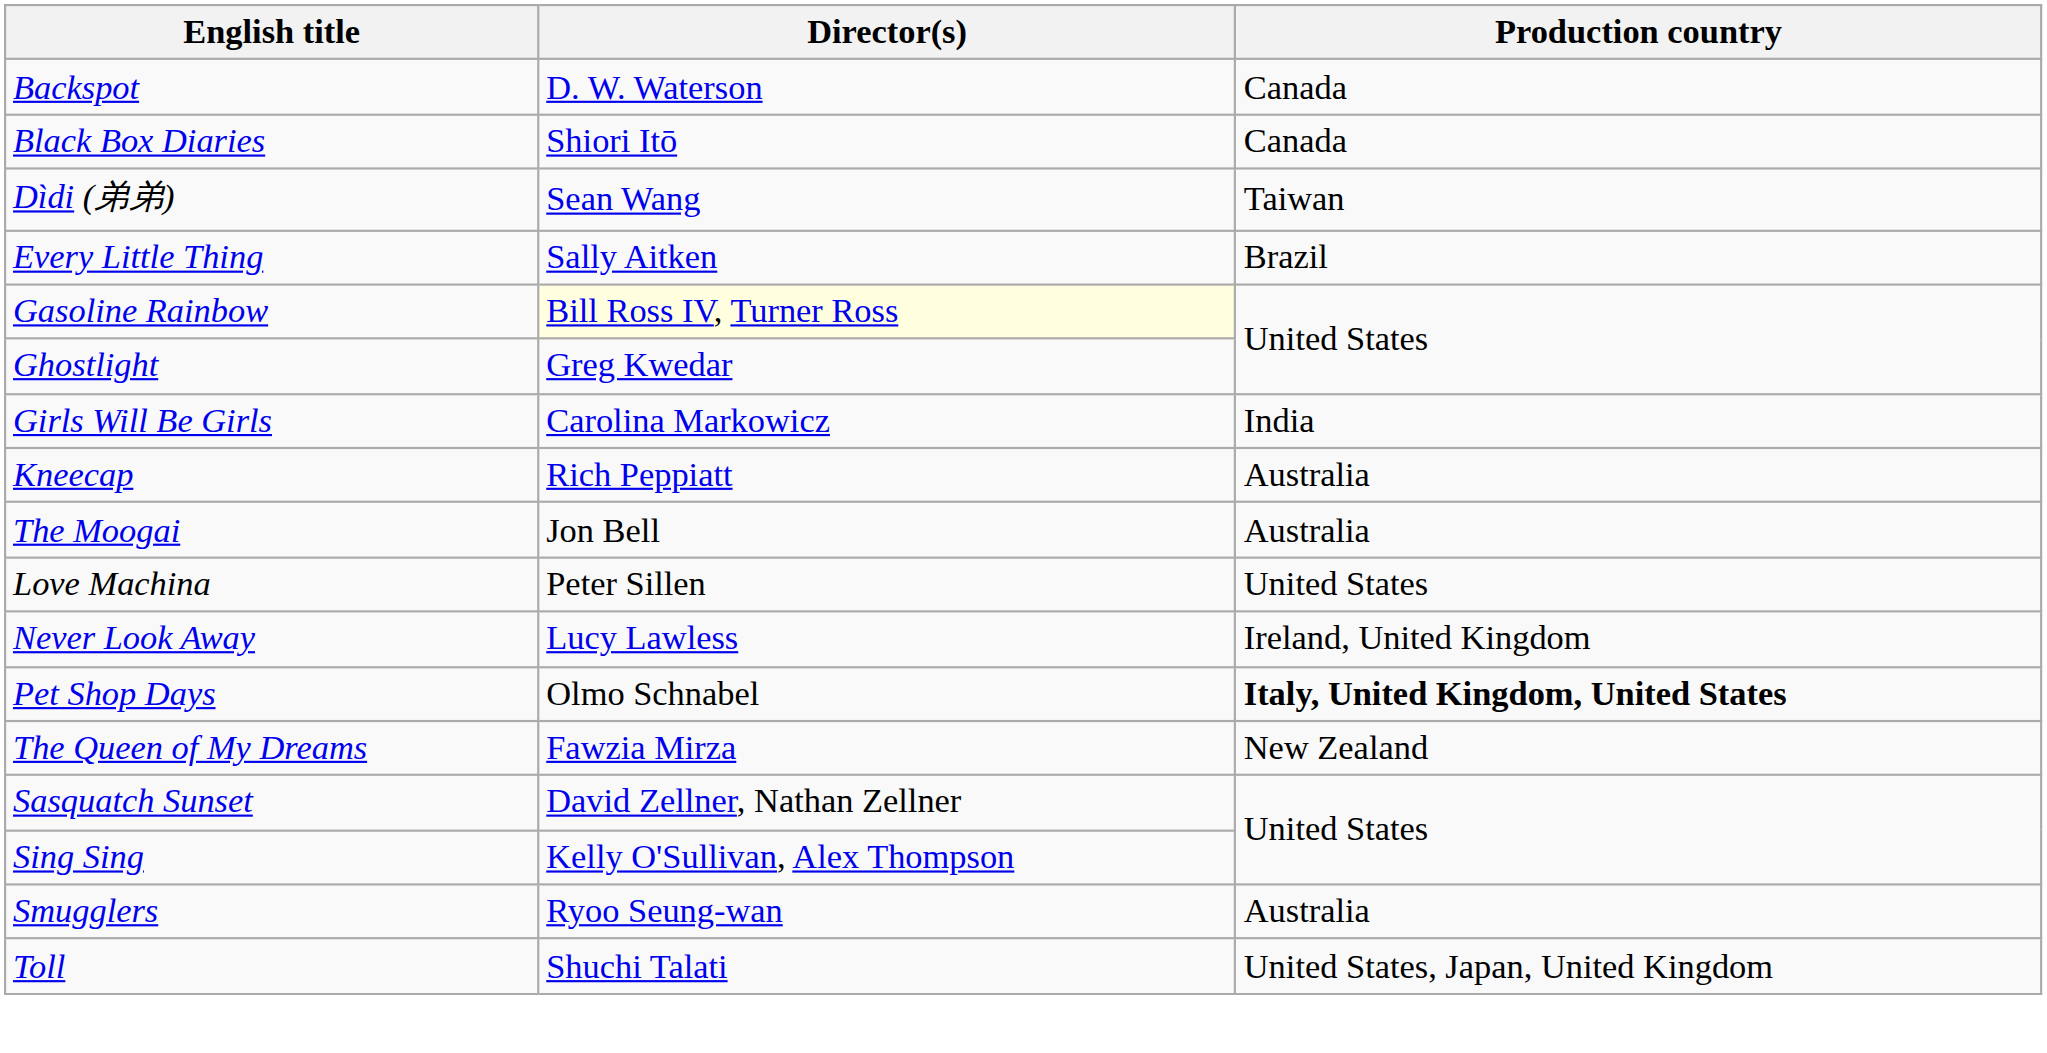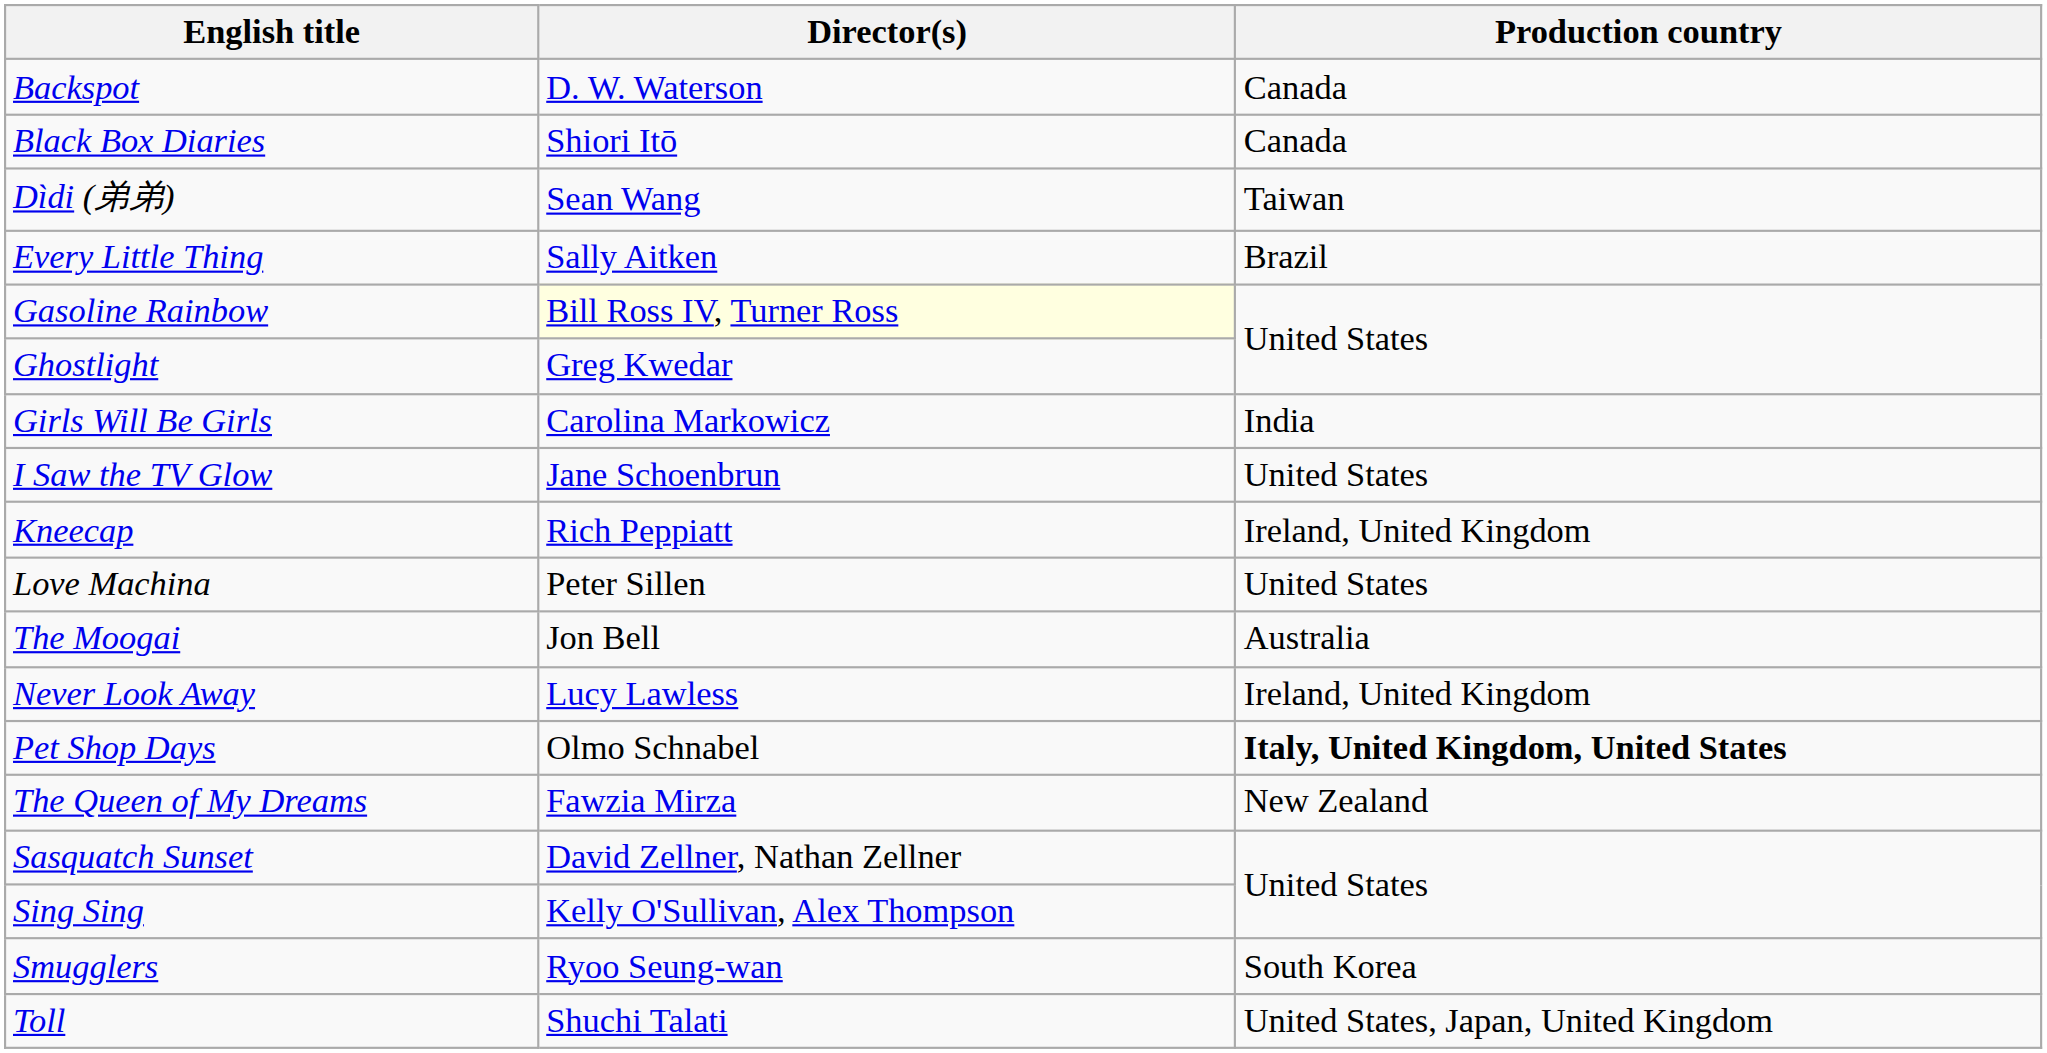+ row: I Saw the TV Glow | Jane Schoenbrun | United States
Kneecap | Production country: Australia -> Ireland, United Kingdom
rows swapped: Love Machina <-> The Moogai
Smugglers | Production country: Australia -> South Korea
